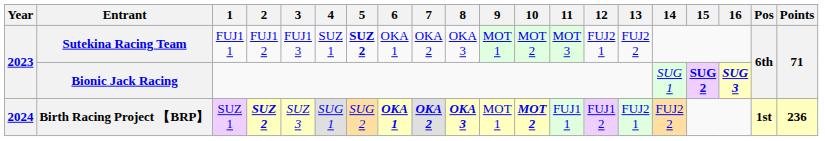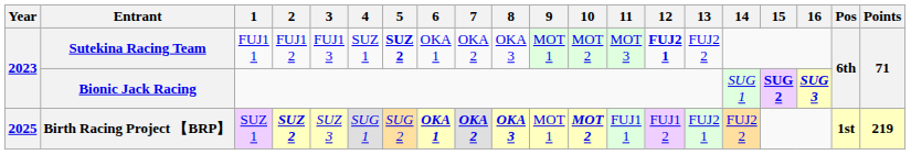Sutekina Racing Team | 12: normal -> bold
Birth Racing Project 【BRP】 | Year: 2024 -> 2025
Birth Racing Project 【BRP】 | Points: 236 -> 219
